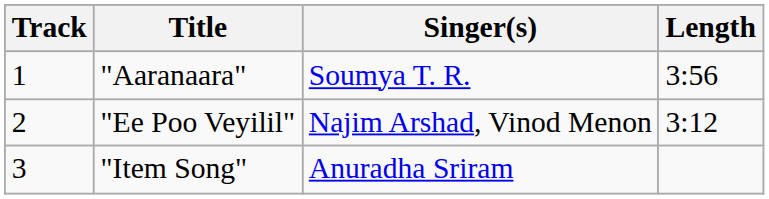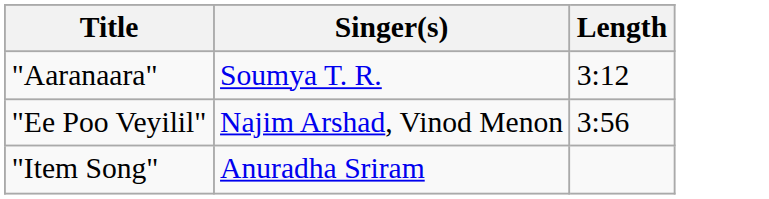- column: Track | 1 | 2 | 3
"Aaranaara" | Length: 3:56 -> 3:12
"Ee Poo Veyilil" | Length: 3:12 -> 3:56
